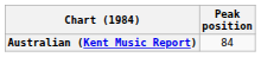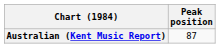Australian (Kent Music Report) | Peak position: 84 -> 87
